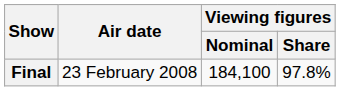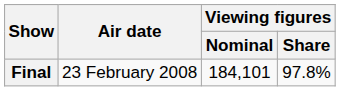Final | Viewing figures / Nominal: 184,100 -> 184,101
